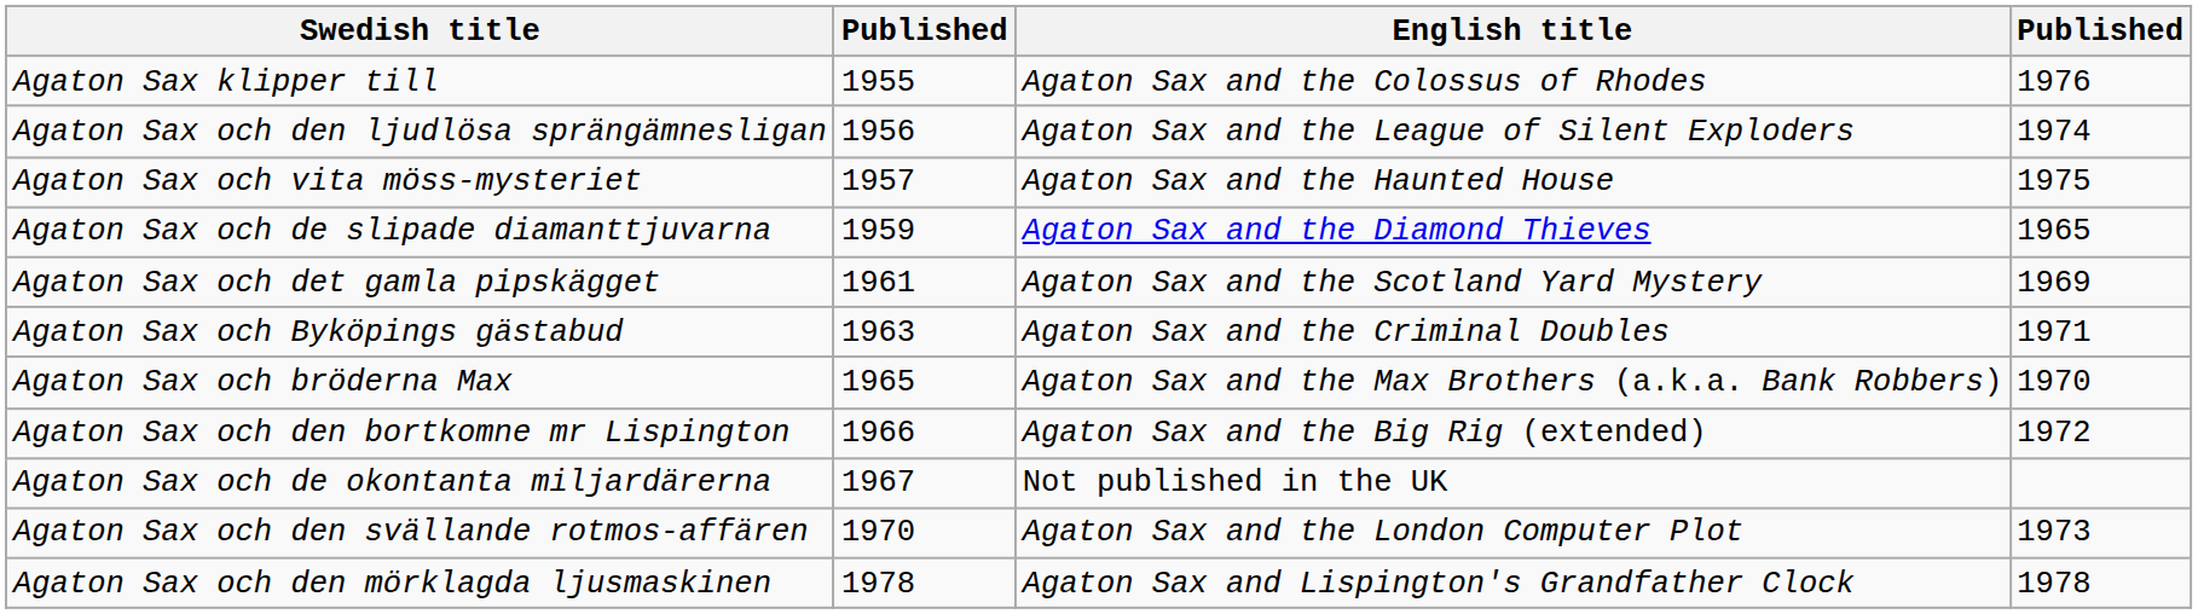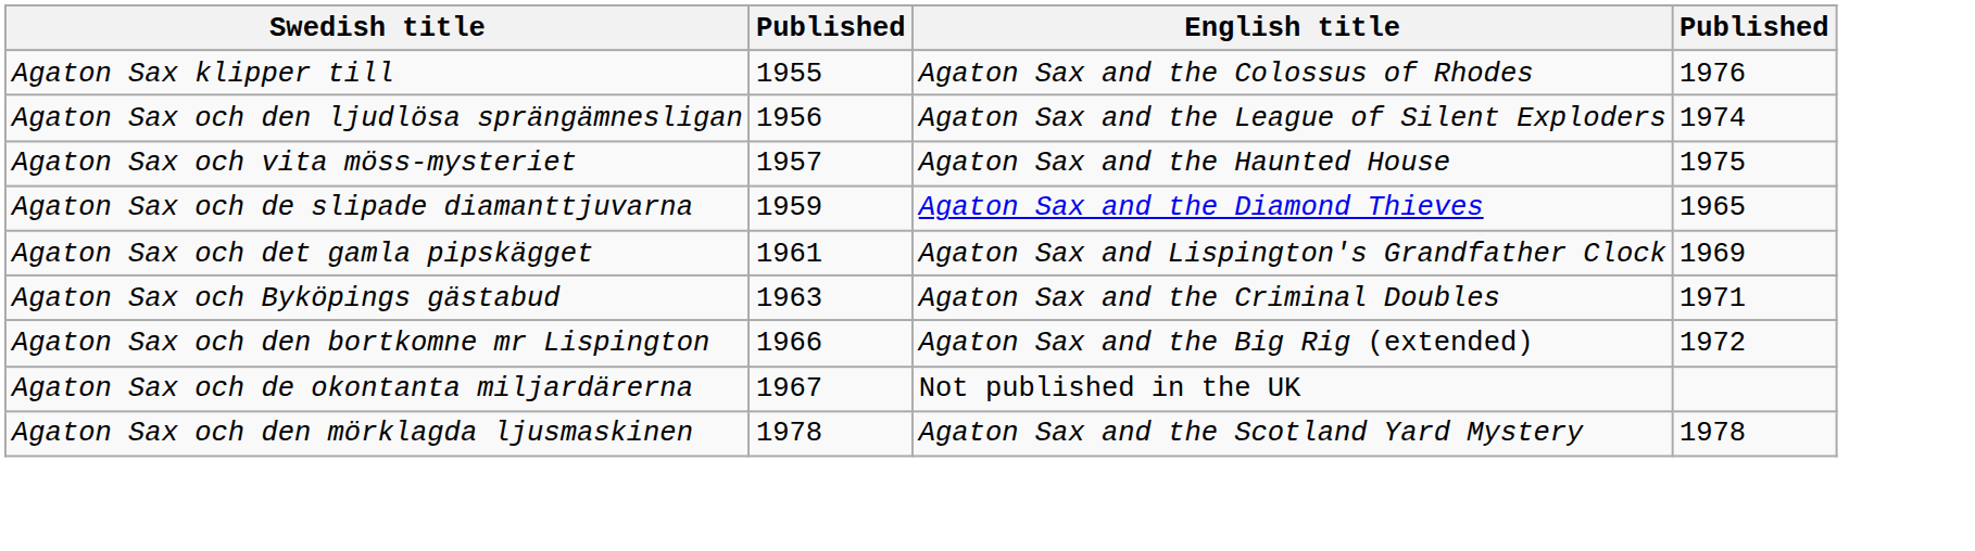Agaton Sax och det gamla pipskägget | English title: Agaton Sax and the Scotland Yard Mystery -> Agaton Sax and Lispington's Grandfather Clock
- row: Agaton Sax och bröderna Max | 1965 | Agaton Sax and the Max Brothers (a.k.a. Bank Robbers) | 1970
- row: Agaton Sax och den svällande rotmos-affären | 1970 | Agaton Sax and the London Computer Plot | 1973
Agaton Sax och den mörklagda ljusmaskinen | English title: Agaton Sax and Lispington's Grandfather Clock -> Agaton Sax and the Scotland Yard Mystery
